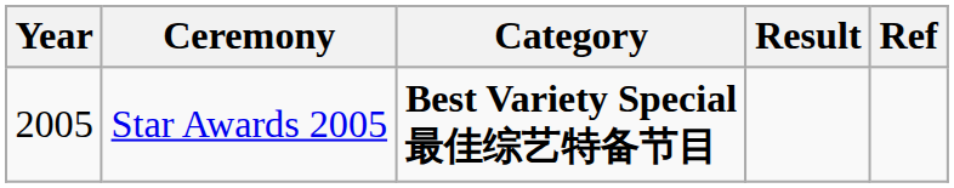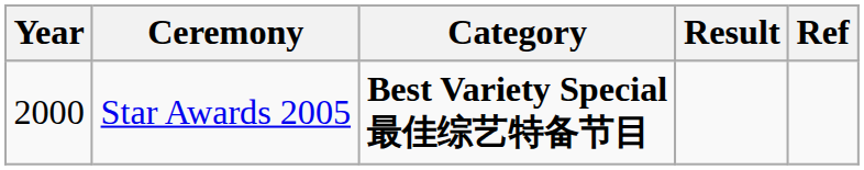Star Awards 2005 | Year: 2005 -> 2000
